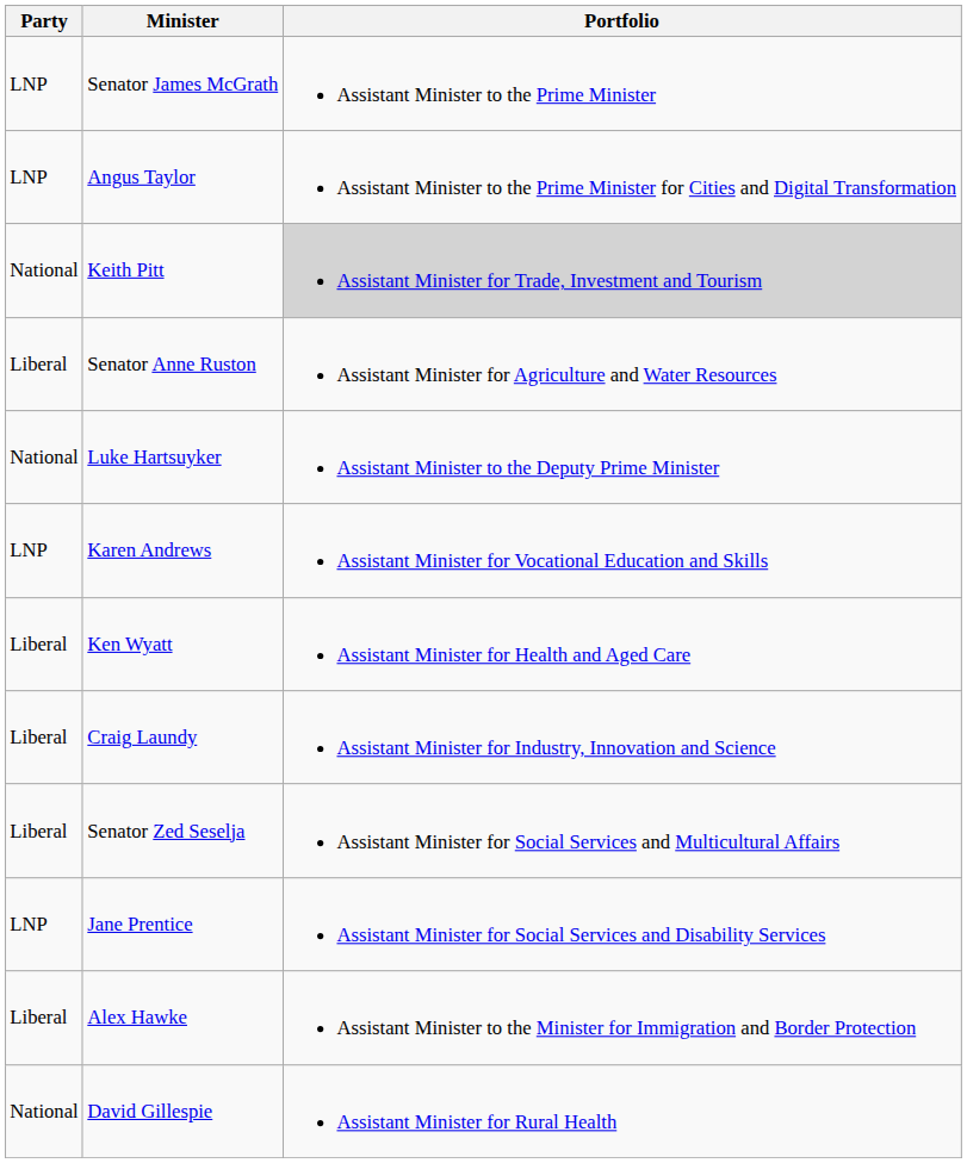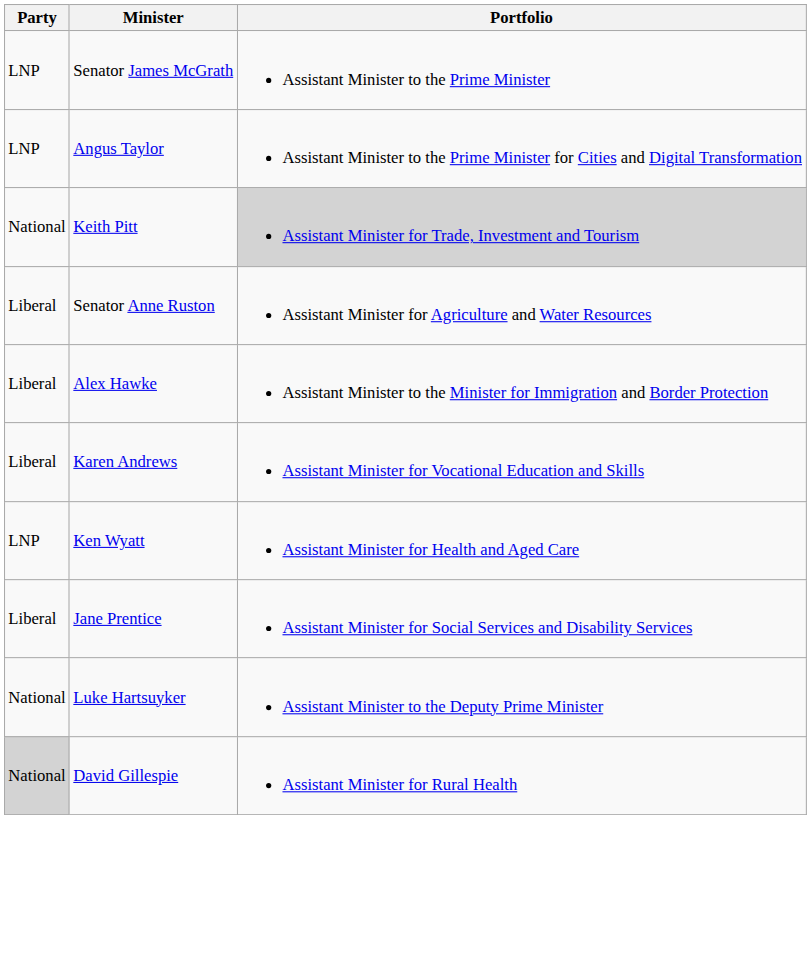rows swapped: Alex Hawke <-> Luke Hartsuyker
Karen Andrews | Party: LNP -> Liberal
Ken Wyatt | Party: Liberal -> LNP
- row: Liberal | Craig Laundy | Assistant Minister for Industry, Innovation and Science
- row: Liberal | Senator Zed Seselja | Assistant Minister for Social Services and Multicultural Affairs
Jane Prentice | Party: LNP -> Liberal
David Gillespie | Party: no background -> lightgrey background
